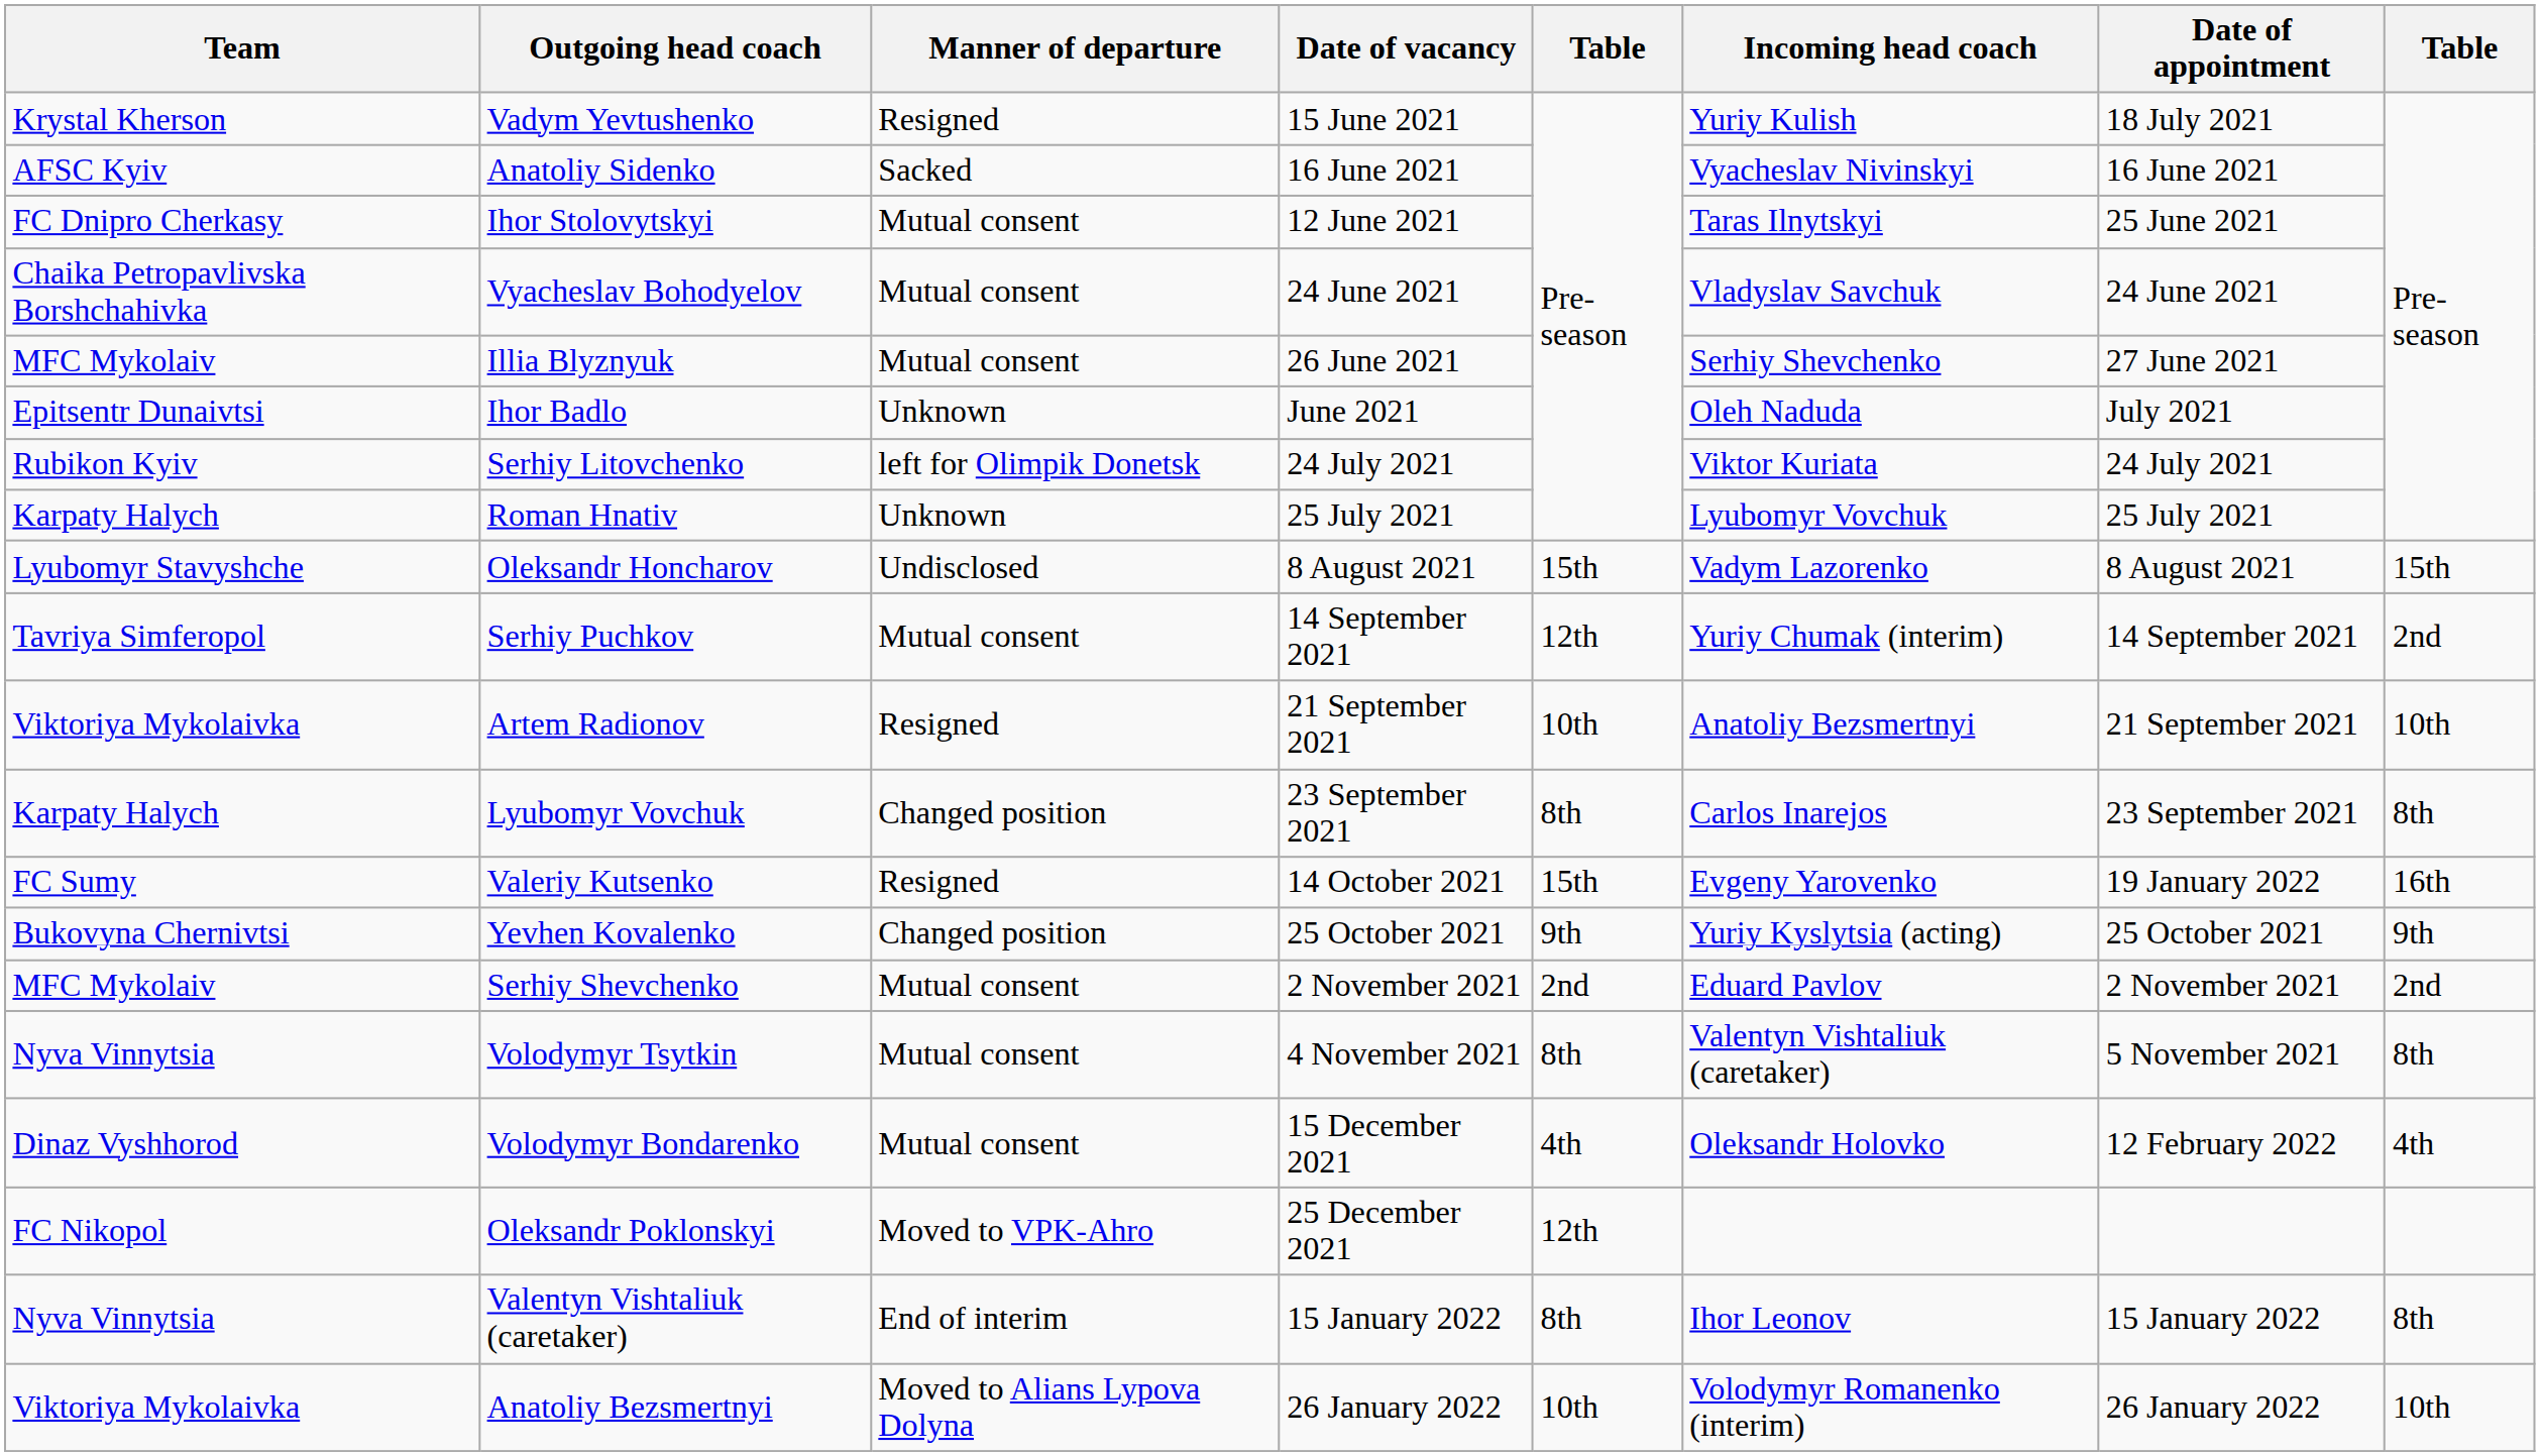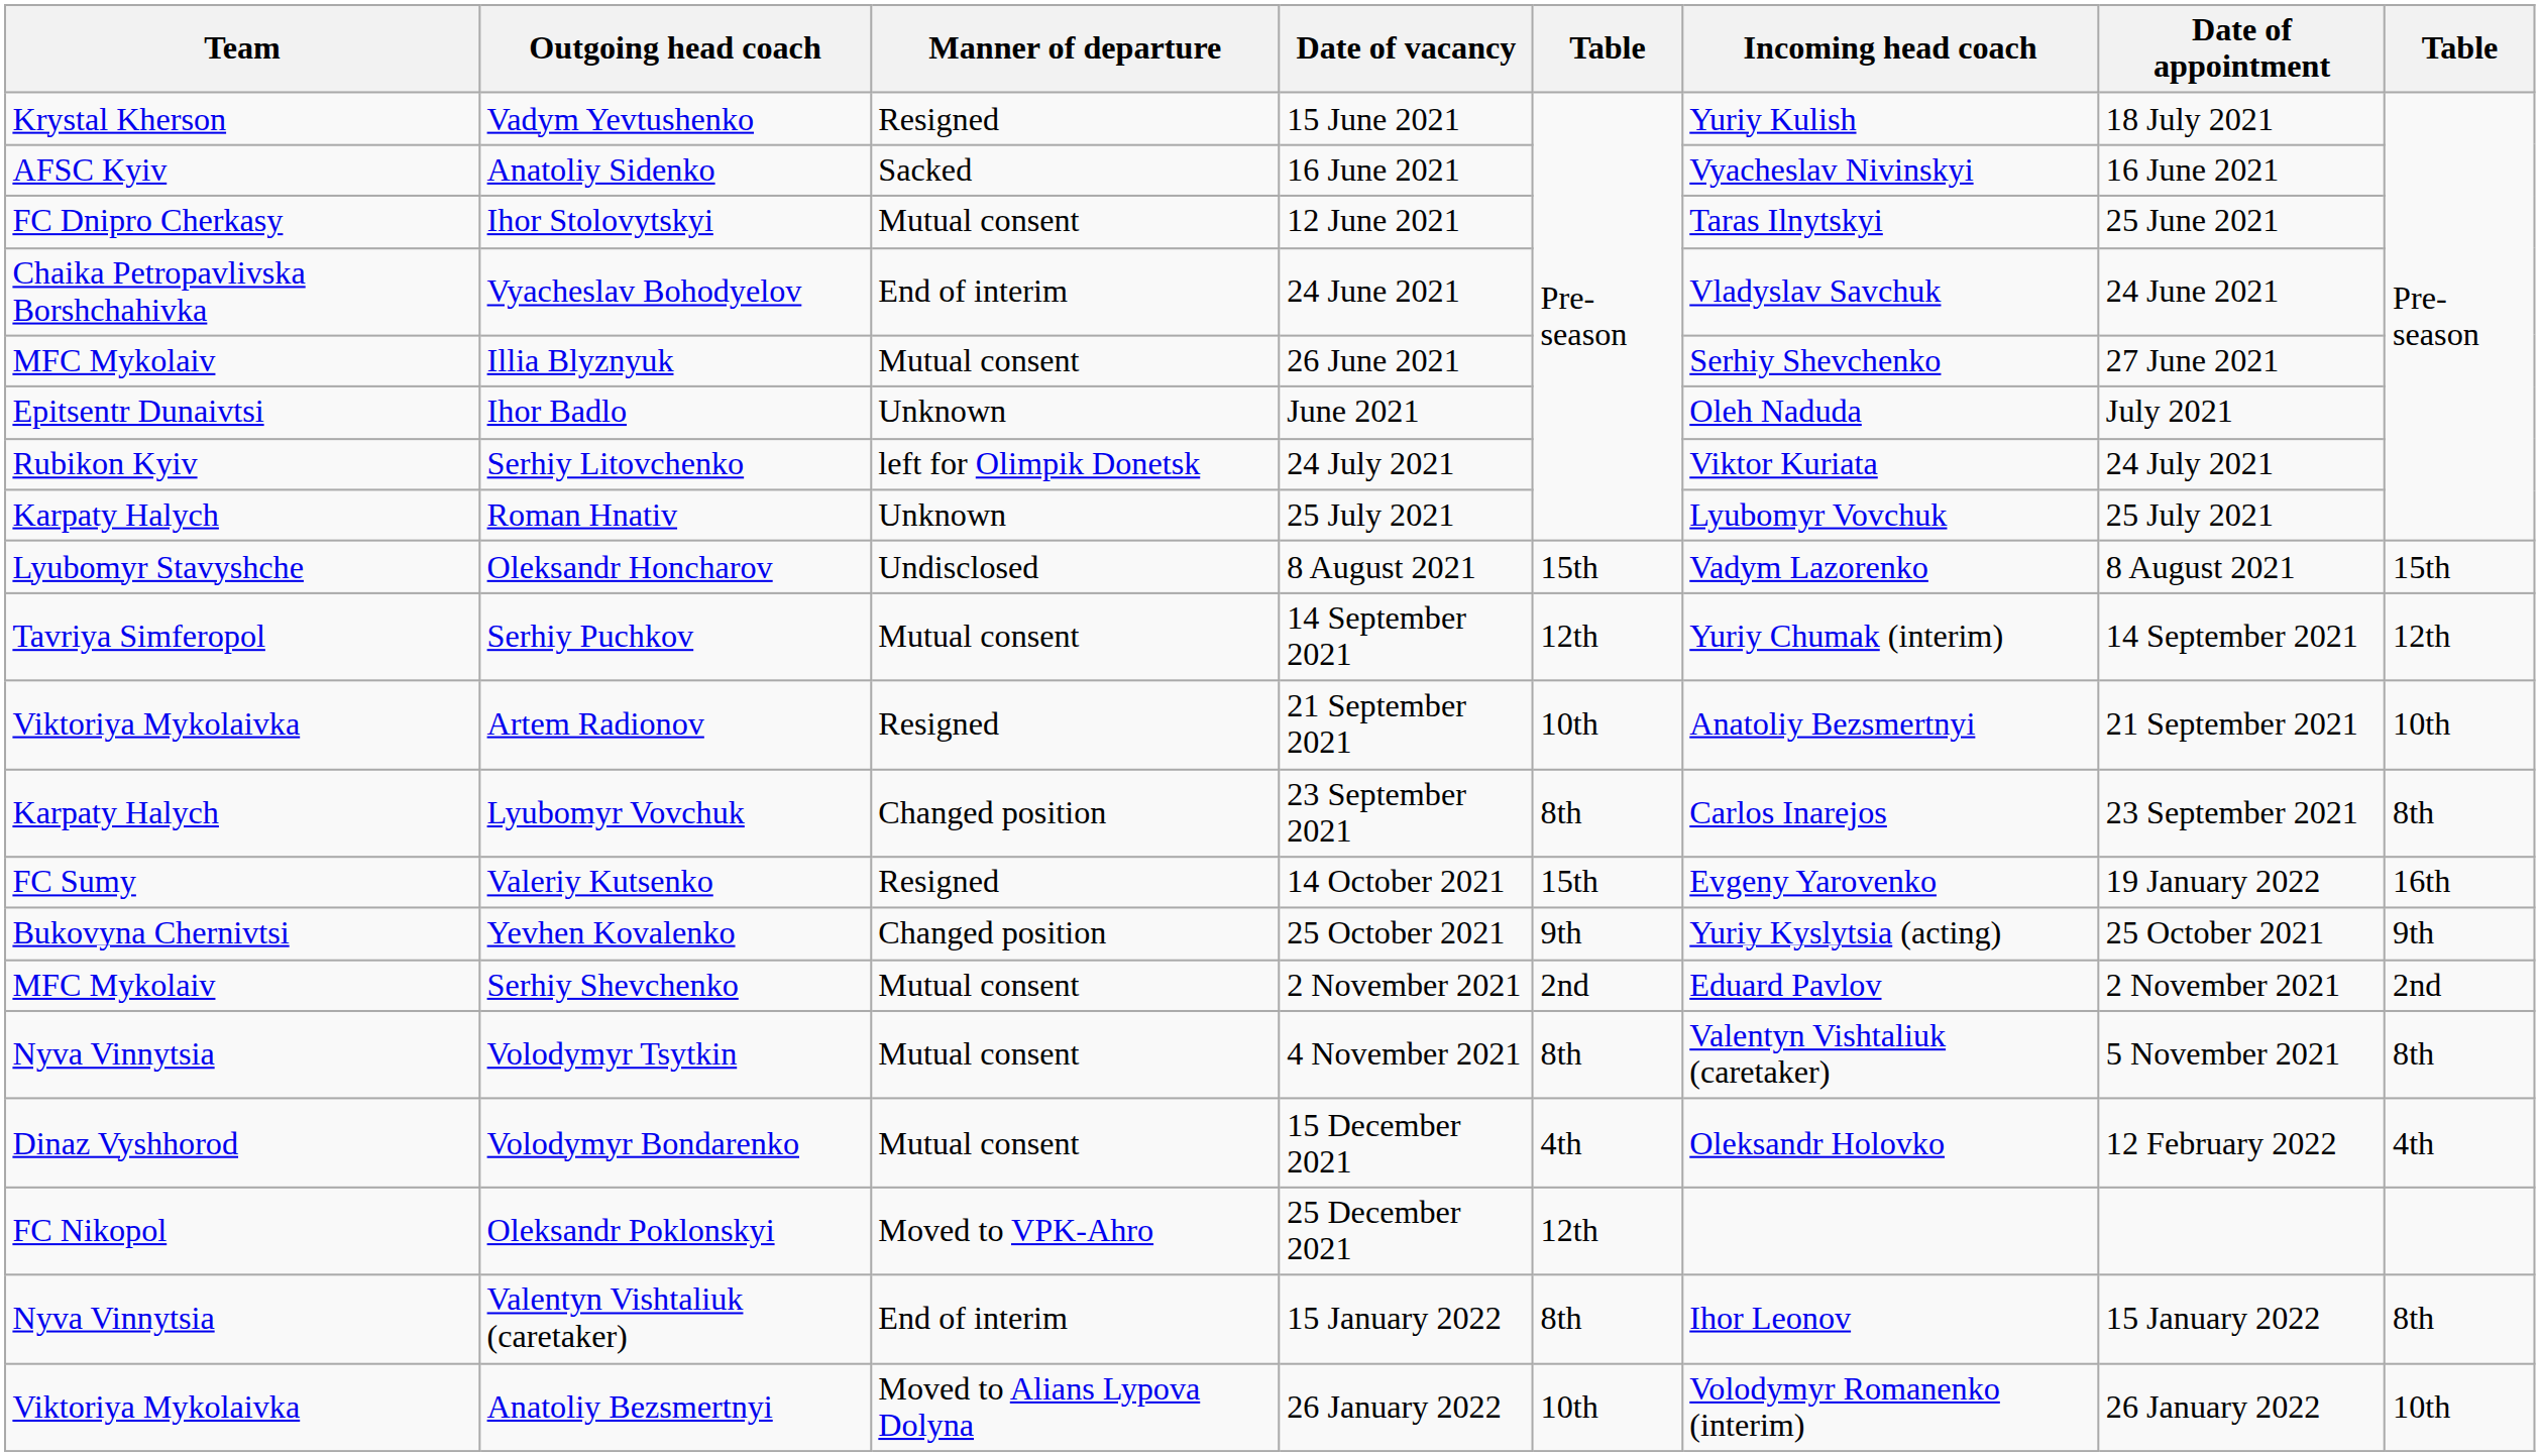Vyacheslav Bohodyelov | Manner of departure: Mutual consent -> End of interim
Serhiy Puchkov | column 8: 2nd -> 12th
